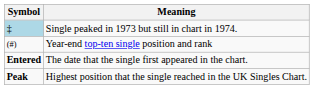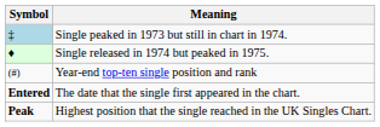+ row: ♦ | Single released in 1974 but peaked in 1975.
